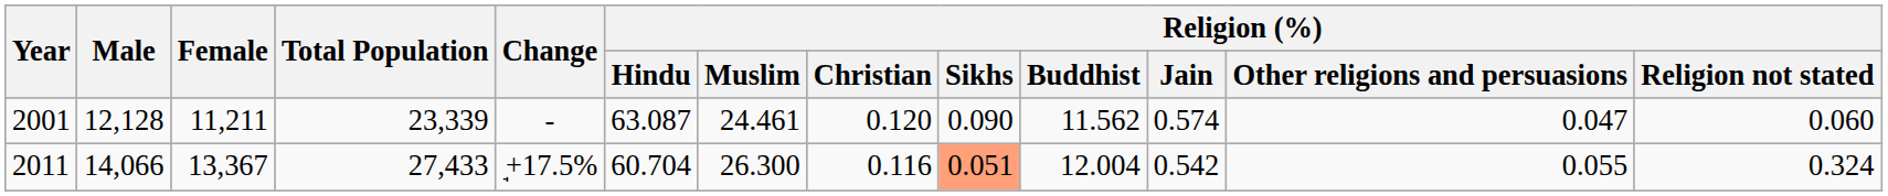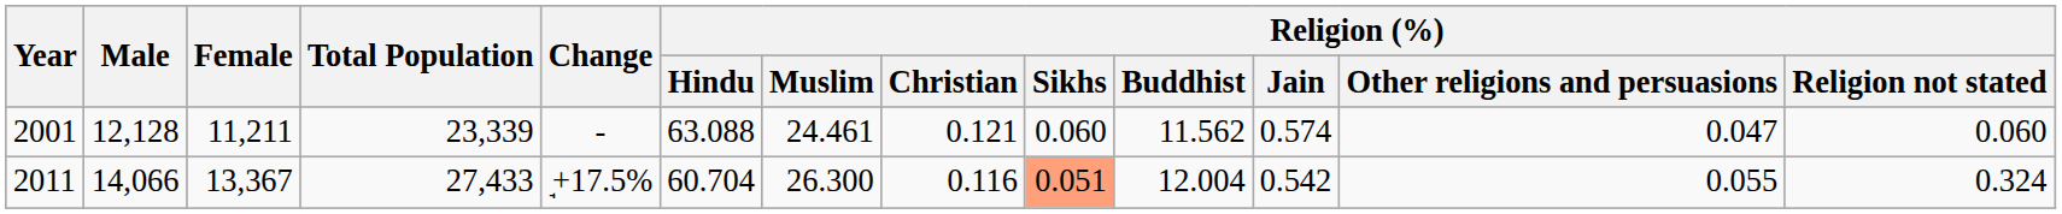2001 | Religion (%) / Hindu: 63.087 -> 63.088
2001 | Religion (%) / Christian: 0.120 -> 0.121
2001 | Religion (%) / Sikhs: 0.090 -> 0.060
